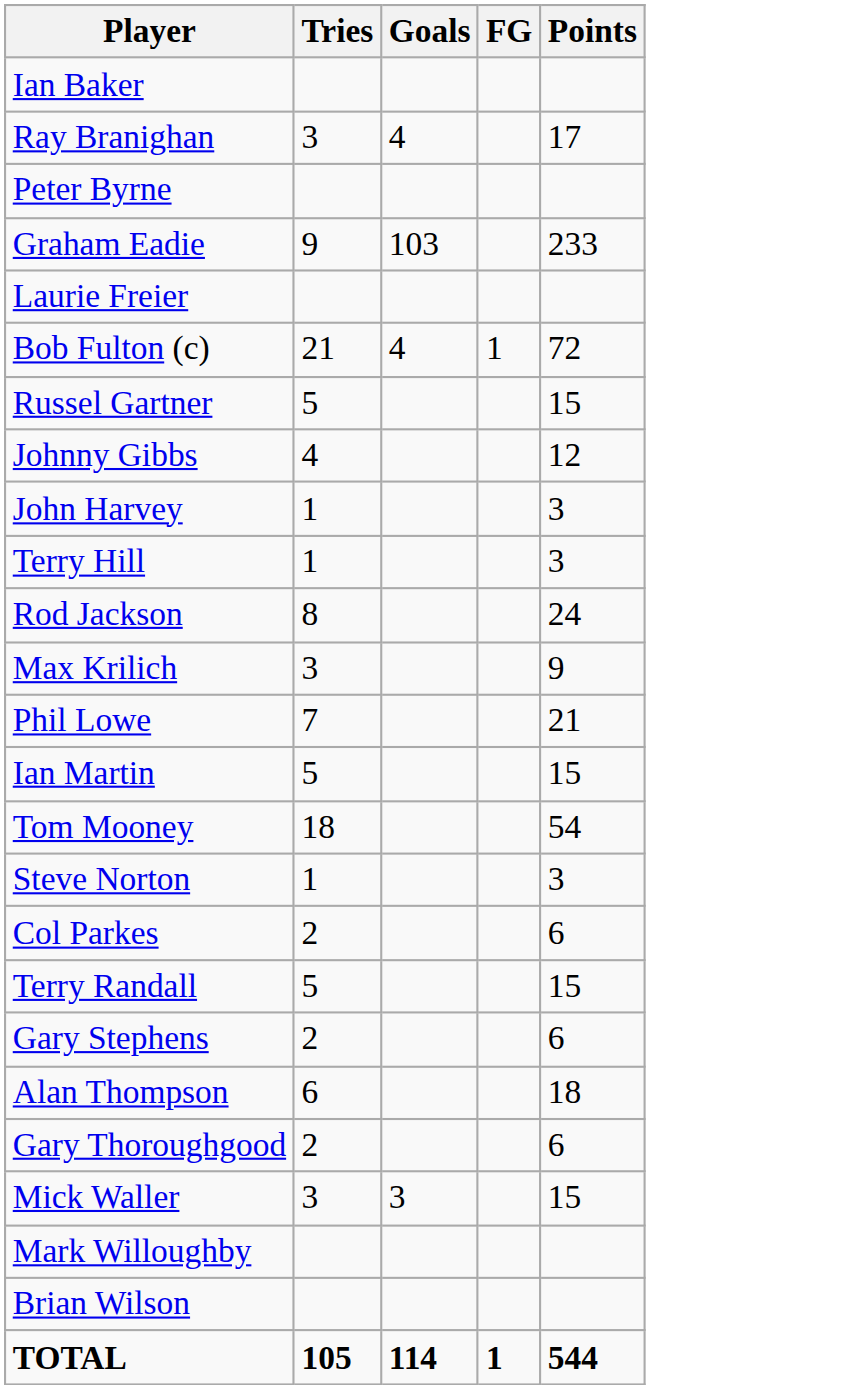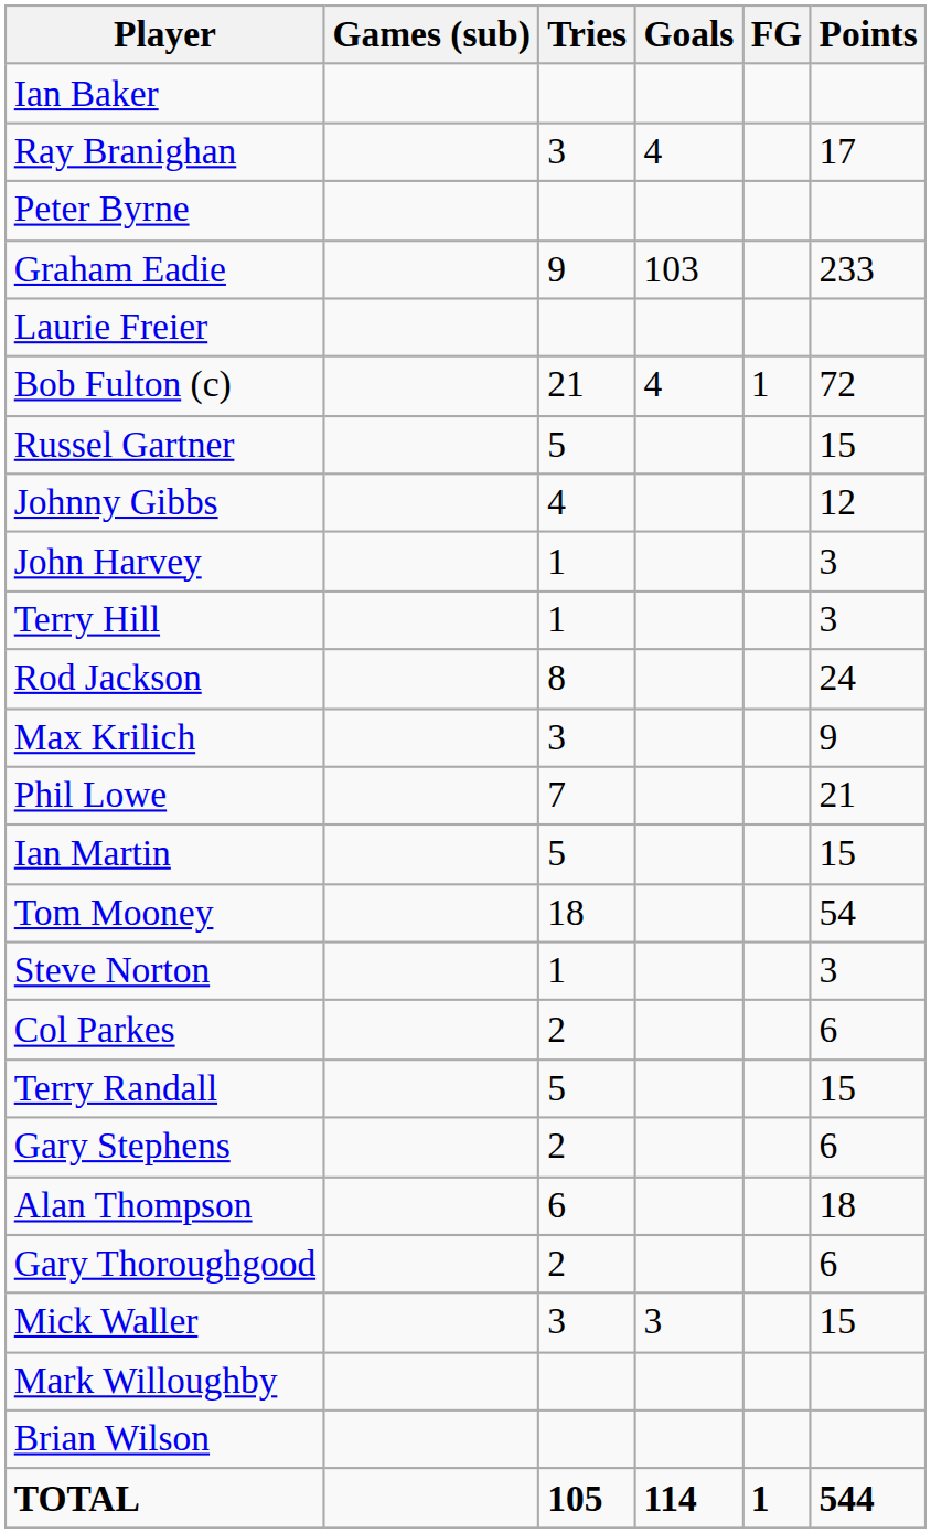+ column: Games (sub)
